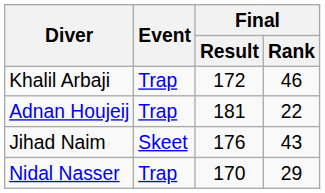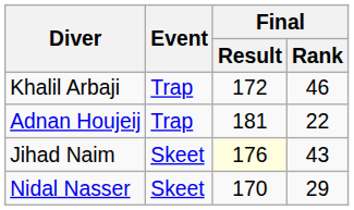Jihad Naim | Final / Result: no background -> lightyellow background
Nidal Nasser | Event: Trap -> Skeet
